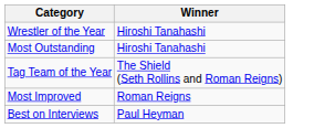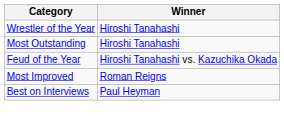+ row: Feud of the Year | Hiroshi Tanahashi vs. Kazuchika Okada
- row: Tag Team of the Year | The Shield (Seth Rollins and Roman Reigns)
